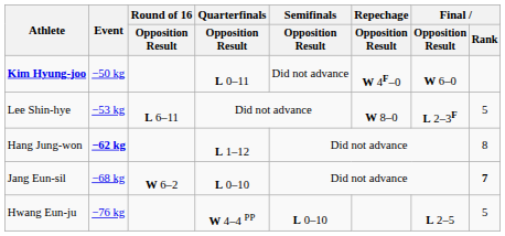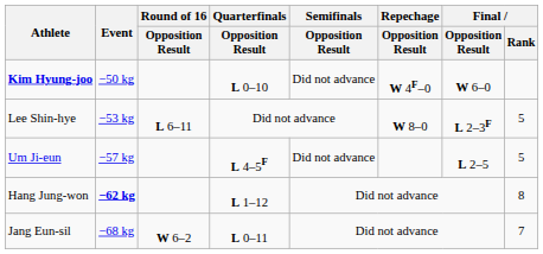Kim Hyung-joo | Quarterfinals / Opposition Result: L 0–11 -> L 0–10
+ row: Um Ji-eun | −57 kg | L 4–5F | Did not advance | L 2–5 | 5
Jang Eun-sil | Quarterfinals / Opposition Result: L 0–10 -> L 0–11
Jang Eun-sil | Final / Rank: bold -> normal
- row: Hwang Eun-ju | −76 kg | W 4–4 PP | L 0–10 | L 2–5 | 5
